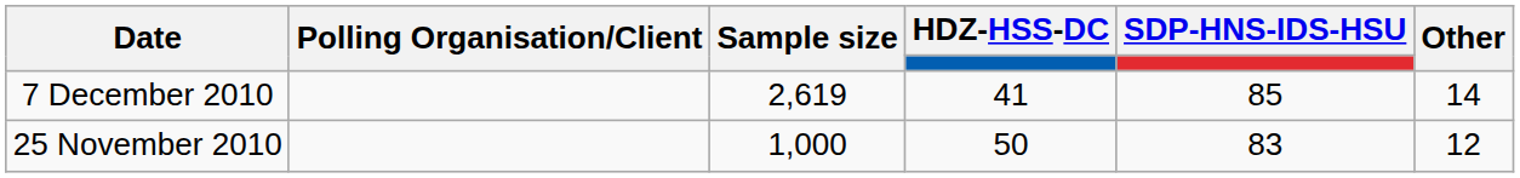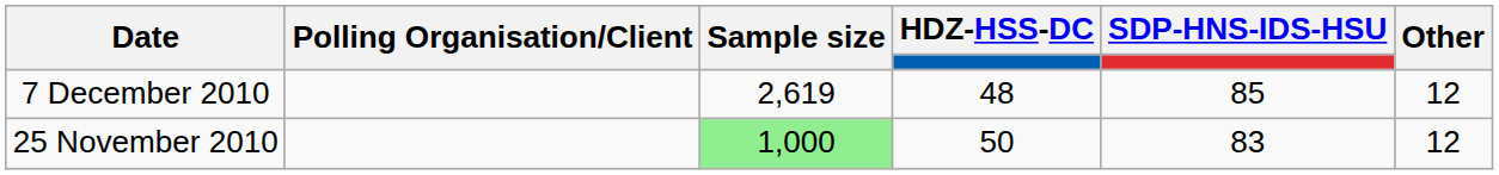7 December 2010 | HDZ-HSS-DC: 41 -> 48
7 December 2010 | Other: 14 -> 12
25 November 2010 | Sample size: no background -> lightgreen background
